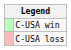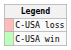rows swapped: C-USA win <-> C-USA loss
